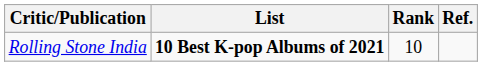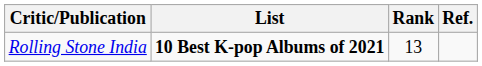Rolling Stone India | Rank: 10 -> 13
